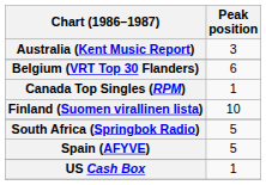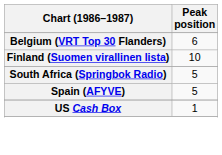- row: Australia (Kent Music Report) | 3
- row: Canada Top Singles (RPM) | 1
